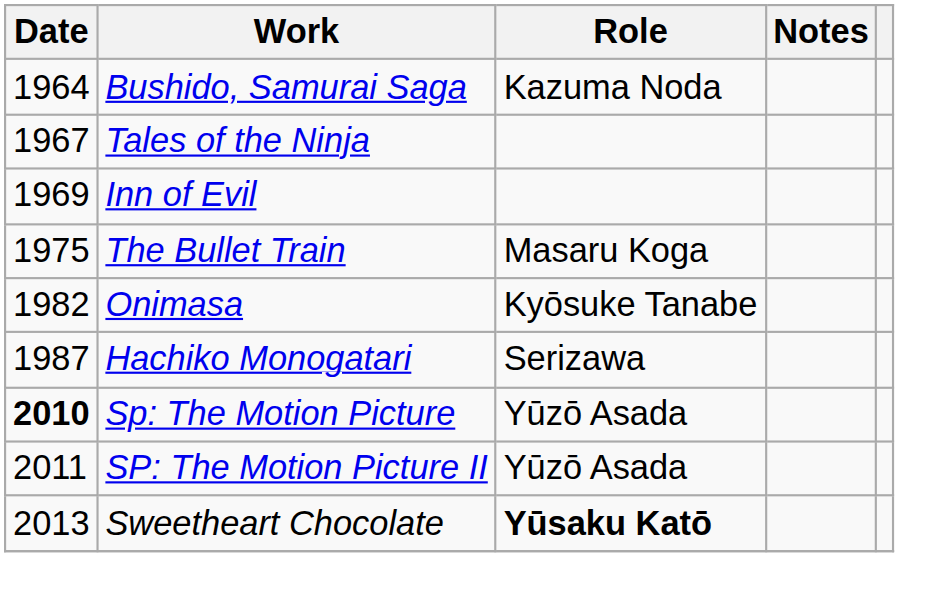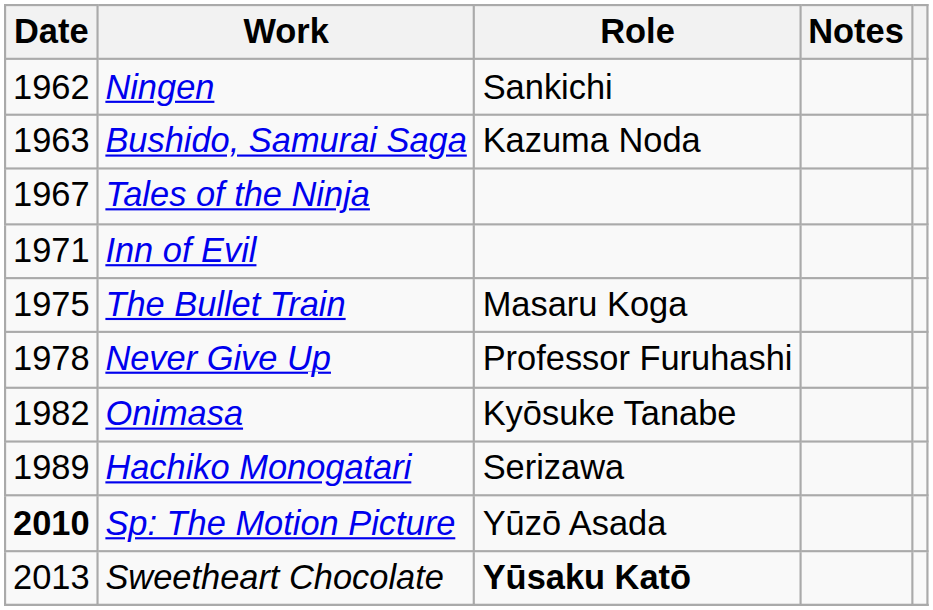+ row: 1962 | Ningen | Sankichi
Bushido, Samurai Saga | Date: 1964 -> 1963
Inn of Evil | Date: 1969 -> 1971
+ row: 1978 | Never Give Up | Professor Furuhashi
Hachiko Monogatari | Date: 1987 -> 1989
- row: 2011 | SP: The Motion Picture II | Yūzō Asada
